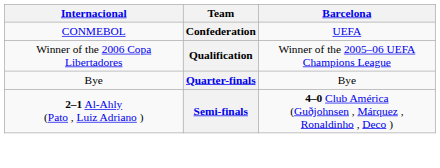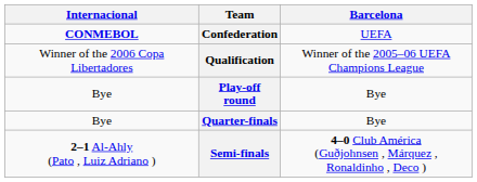Confederation | Internacional: normal -> bold
+ row: Bye | Play-off round | Bye
